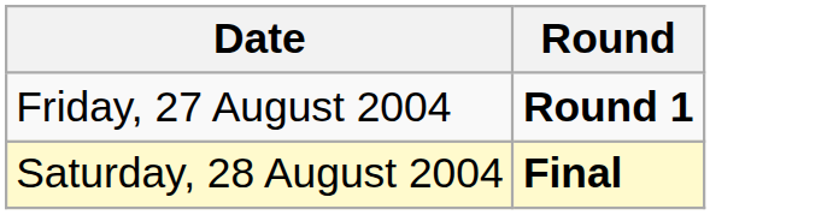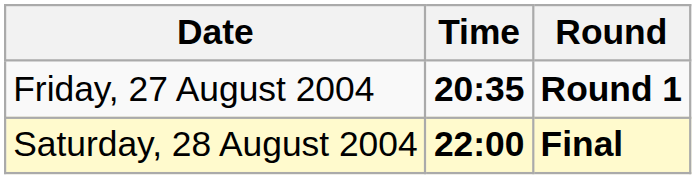+ column: Time | 20:35 | 22:00
